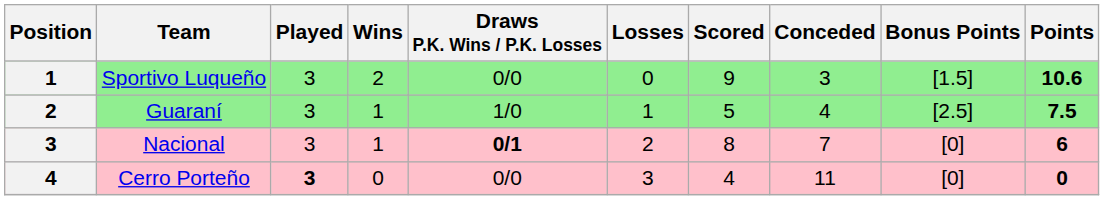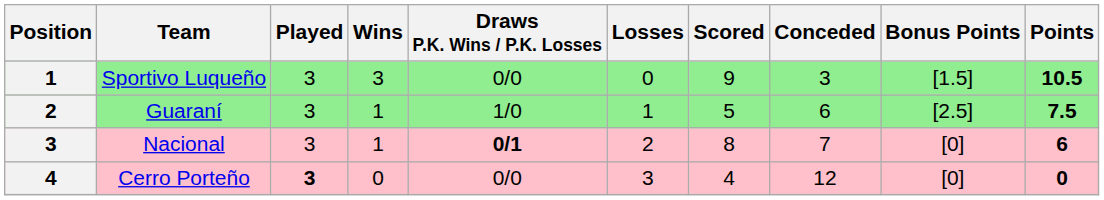Sportivo Luqueño | Wins: 2 -> 3
Sportivo Luqueño | Points: 10.6 -> 10.5
Guaraní | Conceded: 4 -> 6
Cerro Porteño | Conceded: 11 -> 12
